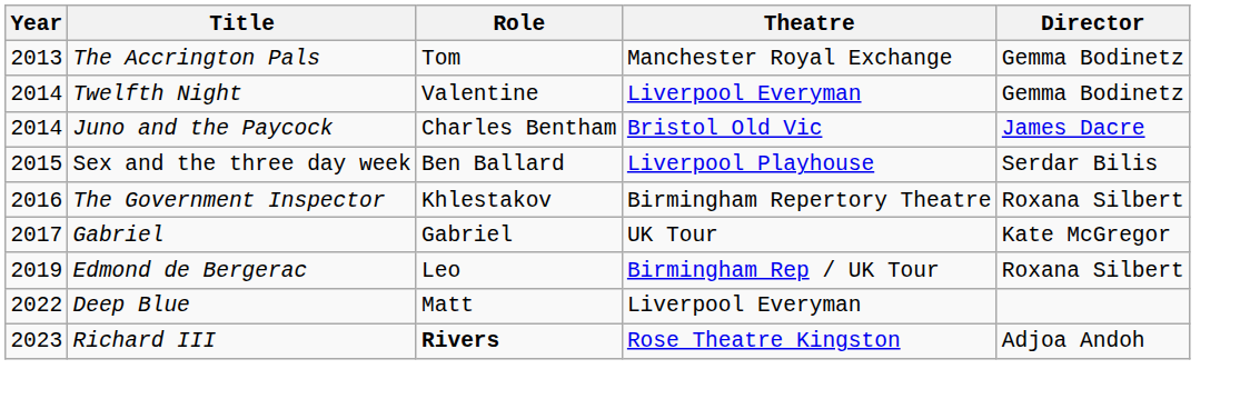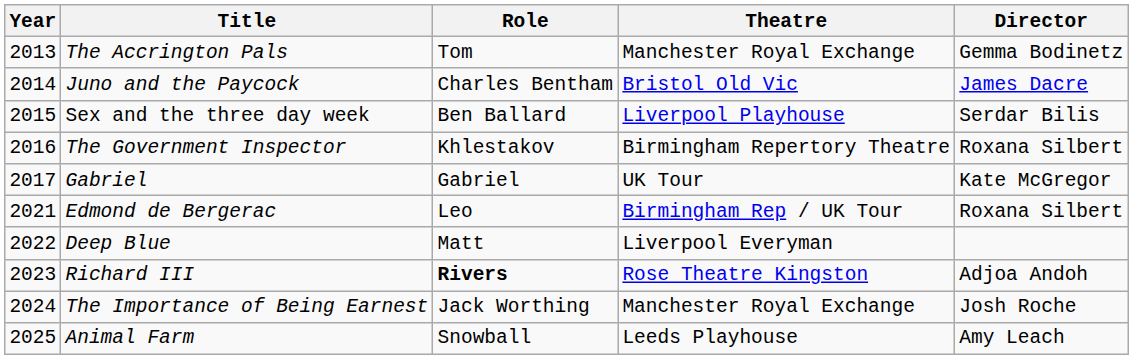- row: 2014 | Twelfth Night | Valentine | Liverpool Everyman | Gemma Bodinetz
Edmond de Bergerac | Year: 2019 -> 2021
+ row: 2024 | The Importance of Being Earnest | Jack Worthing | Manchester Royal Exchange | Josh Roche
+ row: 2025 | Animal Farm | Snowball | Leeds Playhouse | Amy Leach
